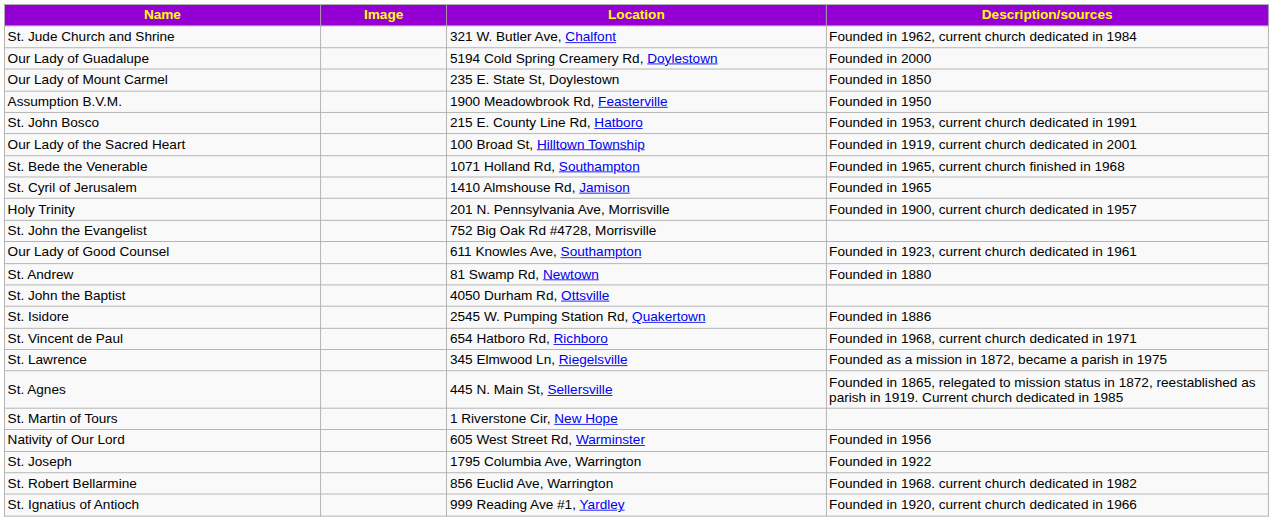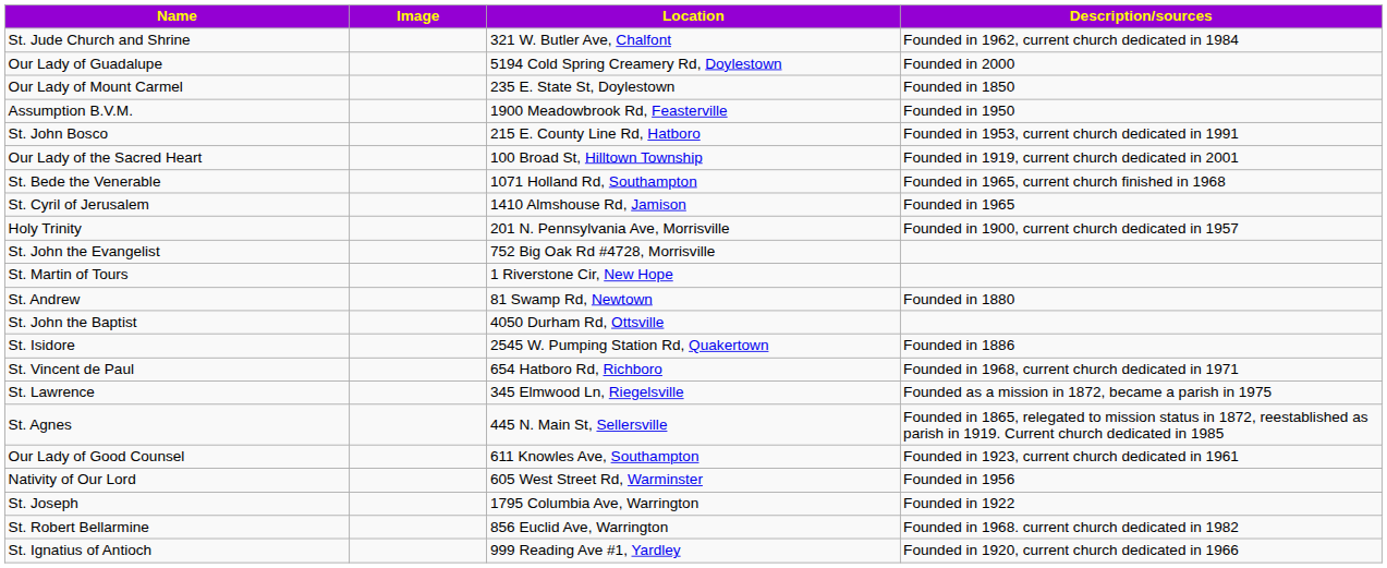rows swapped: St. Martin of Tours <-> Our Lady of Good Counsel
